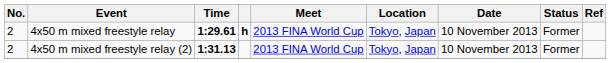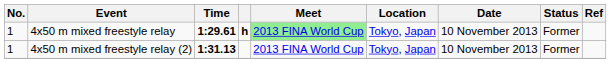4x50 m mixed freestyle relay | No.: 2 -> 1
4x50 m mixed freestyle relay | Meet: no background -> lightgreen background
4x50 m mixed freestyle relay (2) | No.: 2 -> 1
